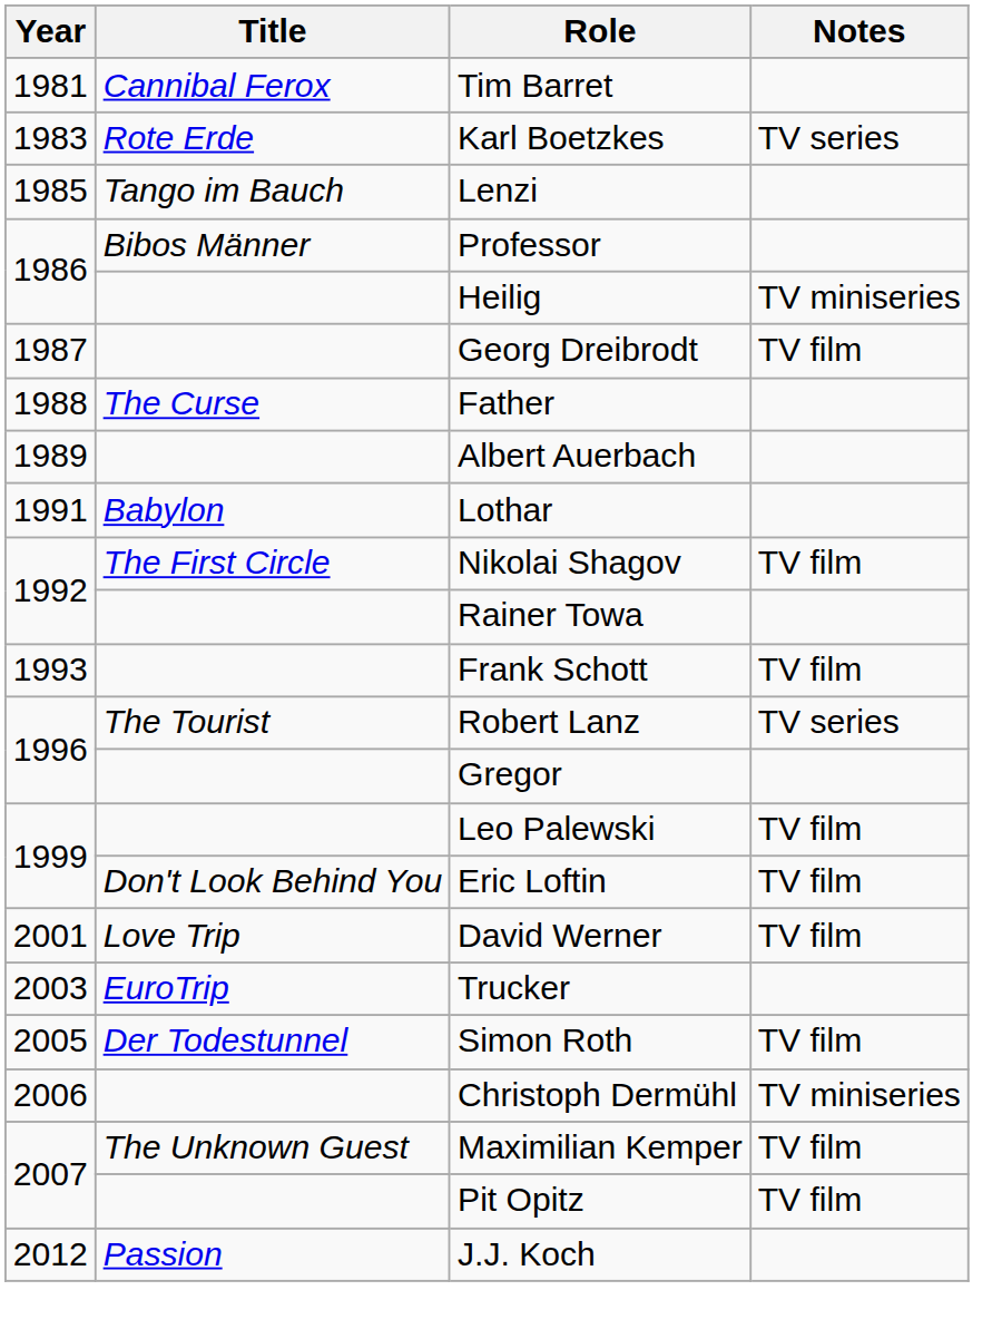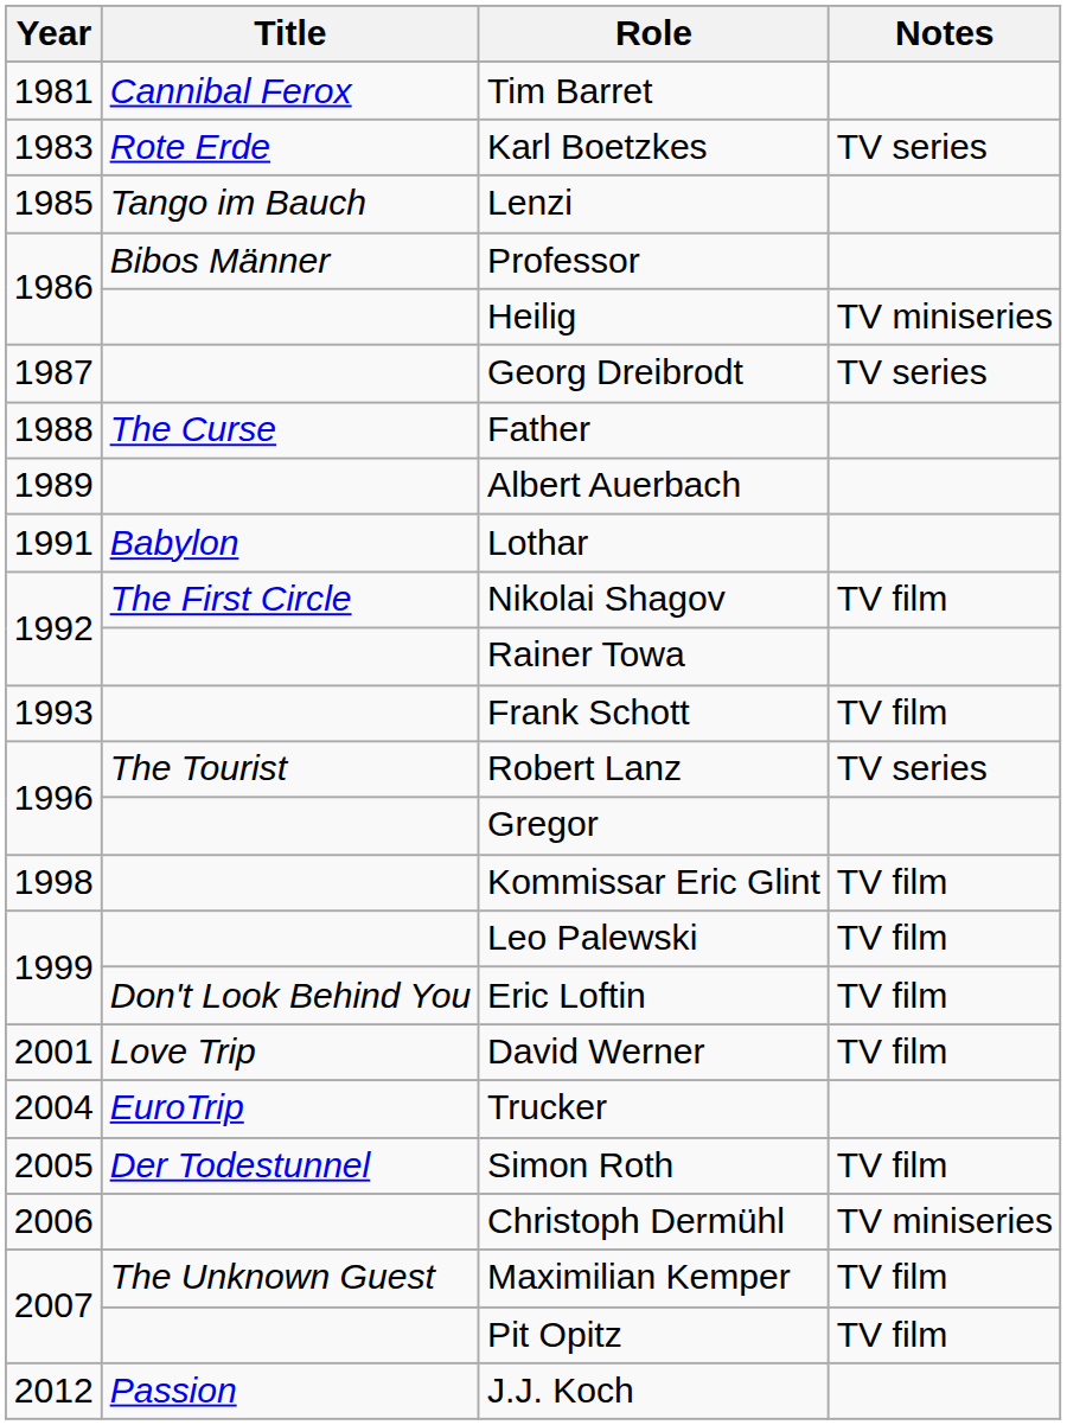Georg Dreibrodt | Notes: TV film -> TV series
+ row: 1998 | Kommissar Eric Glint | TV film
Trucker | Year: 2003 -> 2004
